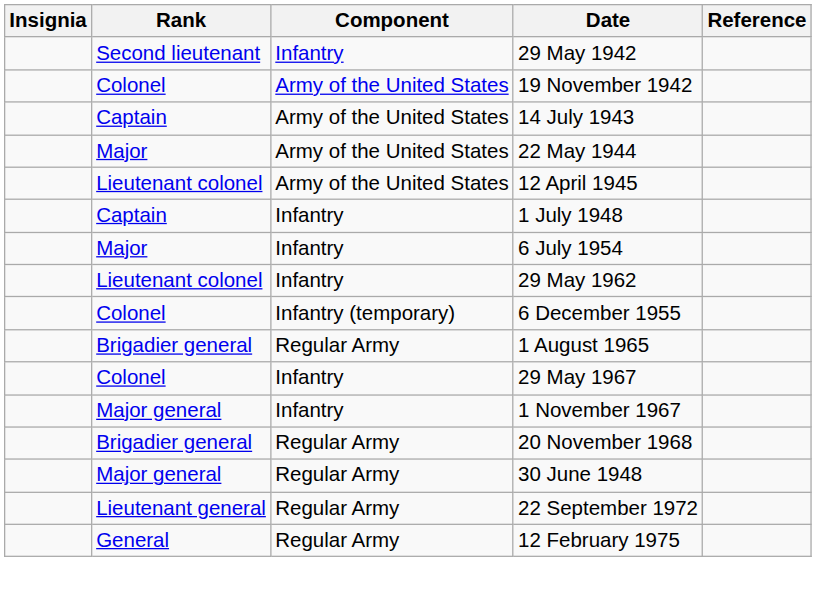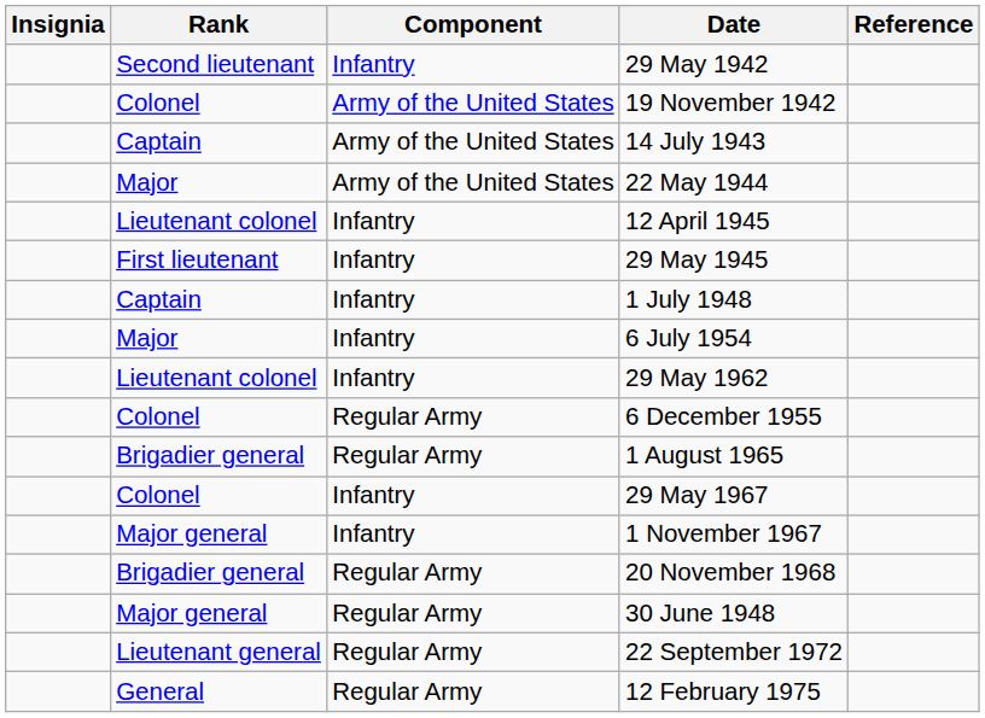12 April 1945 | Component: Army of the United States -> Infantry
+ row: First lieutenant | Infantry | 29 May 1945
6 December 1955 | Component: Infantry (temporary) -> Regular Army
